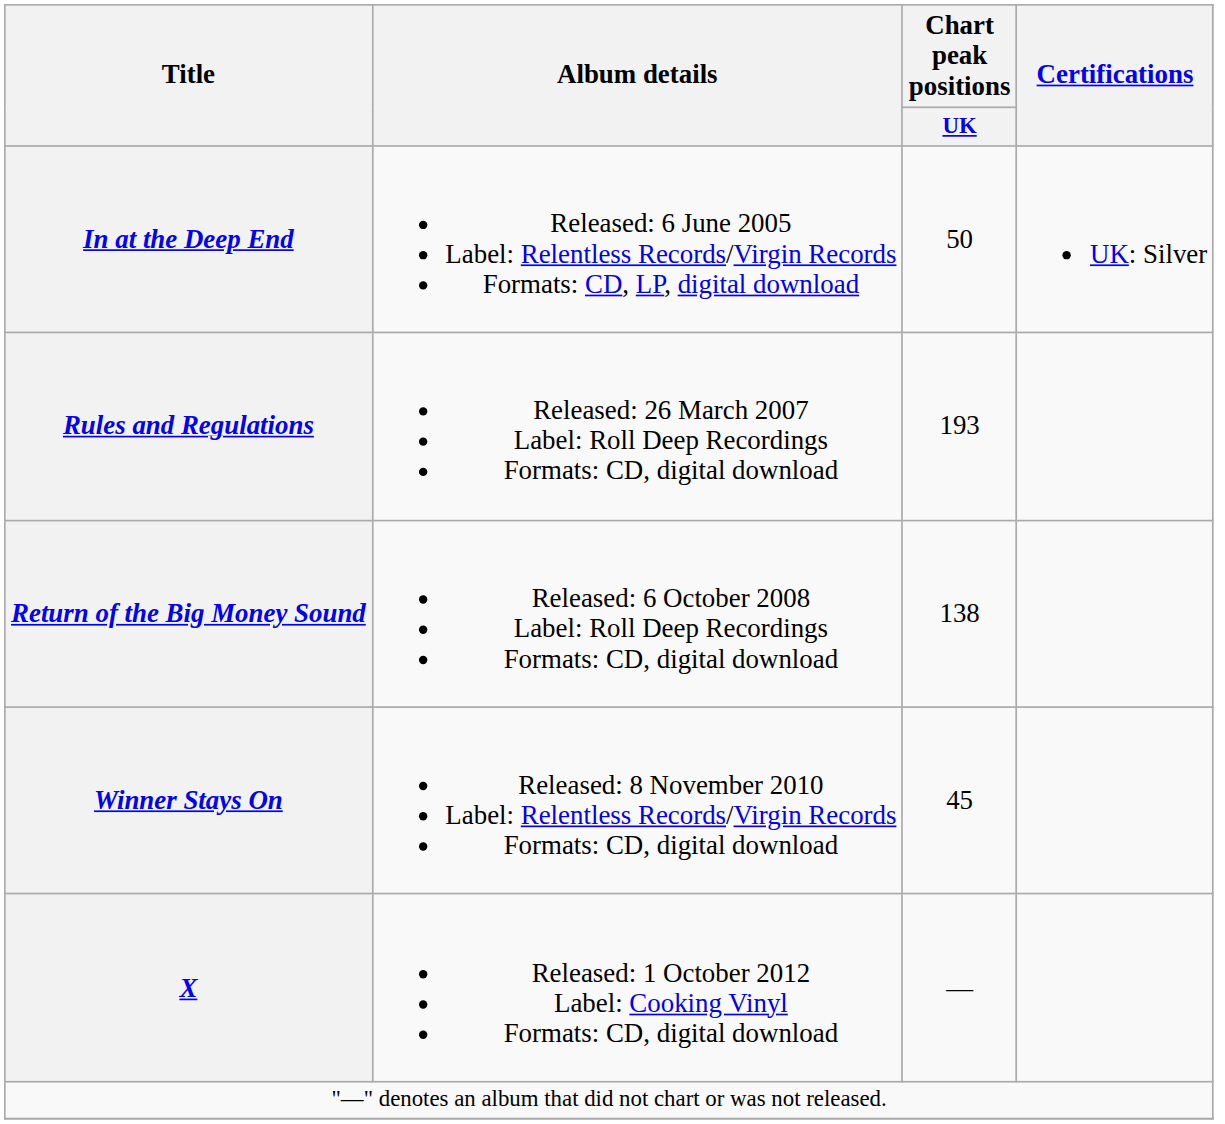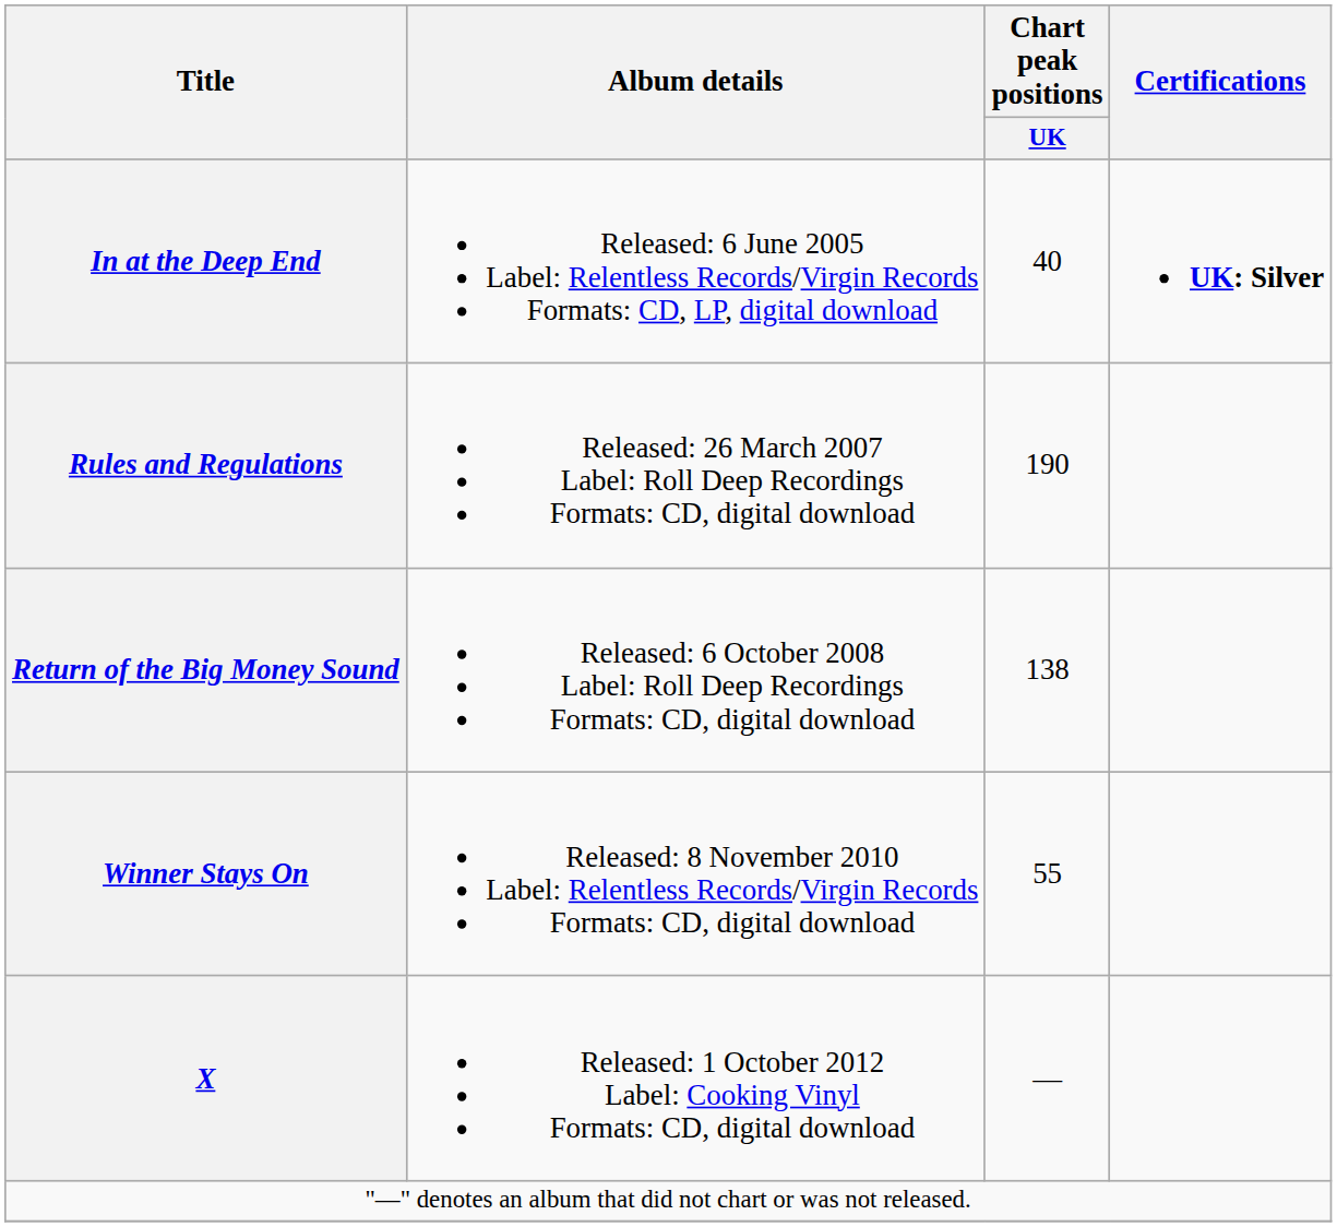In at the Deep End | Chart peak positions / UK: 50 -> 40
In at the Deep End | Certifications: normal -> bold
Rules and Regulations | Chart peak positions / UK: 193 -> 190
Winner Stays On | Chart peak positions / UK: 45 -> 55
